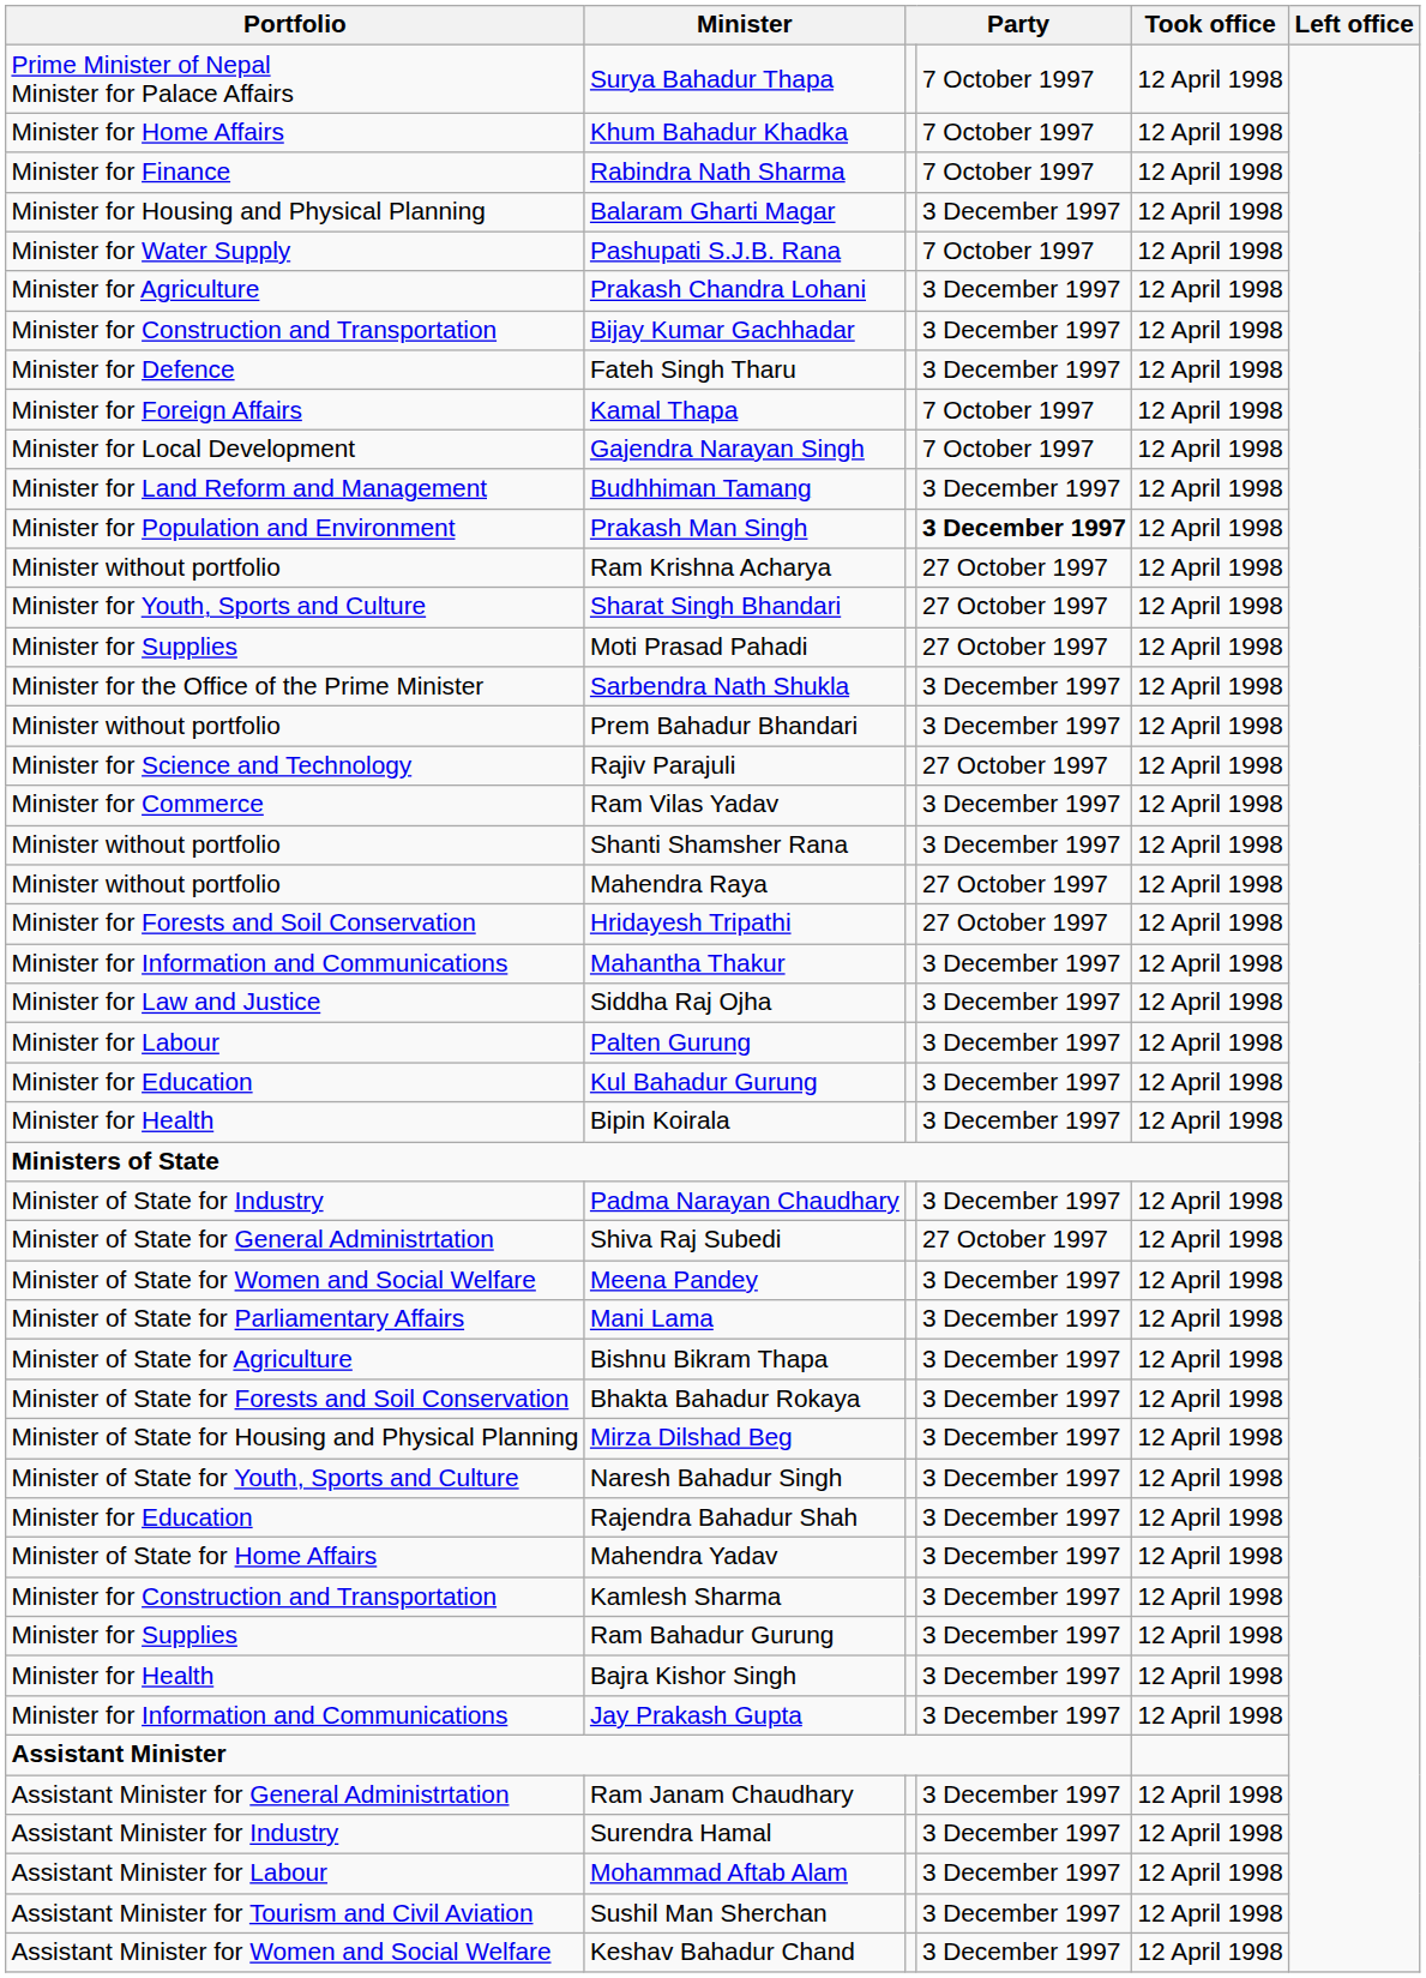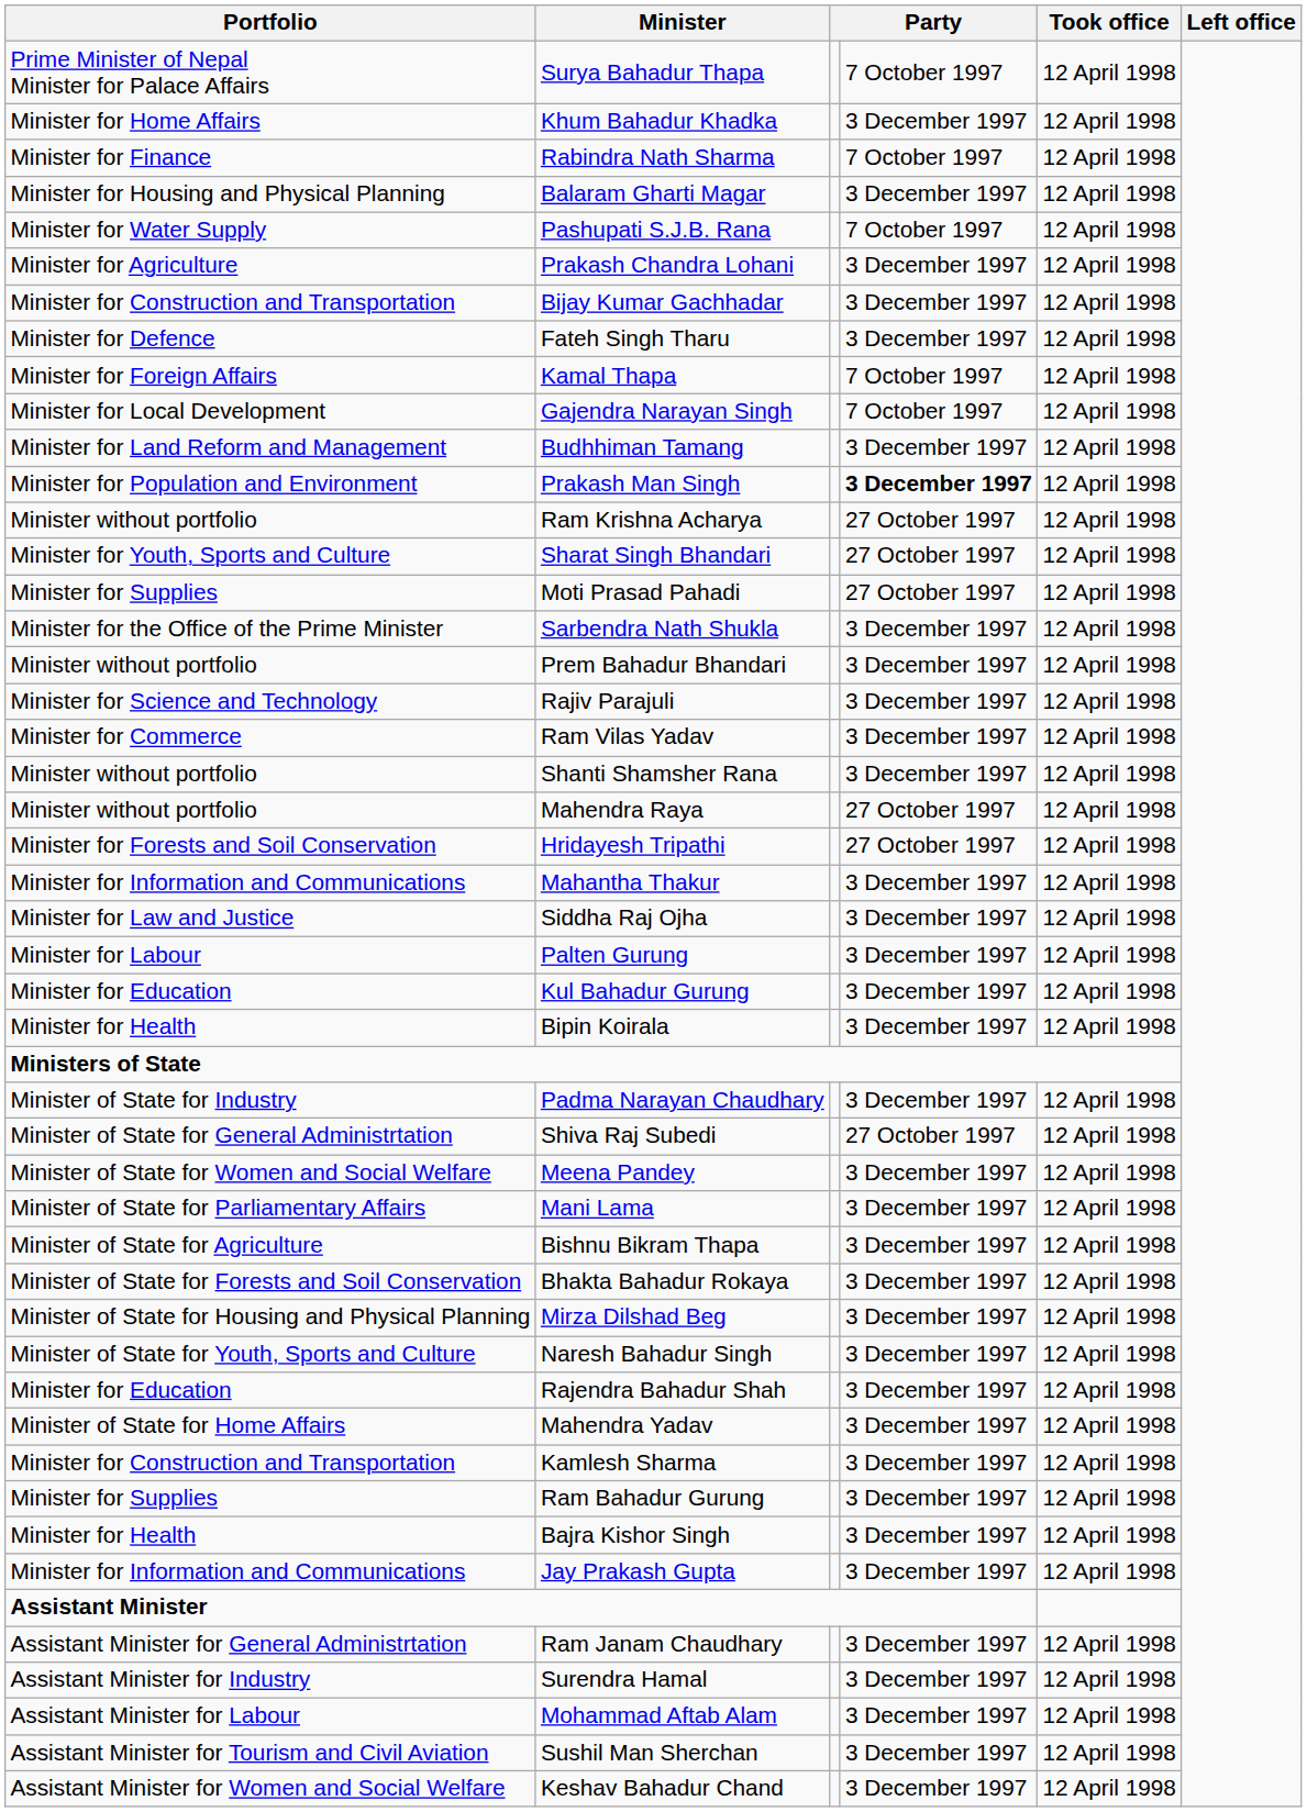Khum Bahadur Khadka | column 4: 7 October 1997 -> 3 December 1997
Rajiv Parajuli | column 4: 27 October 1997 -> 3 December 1997
